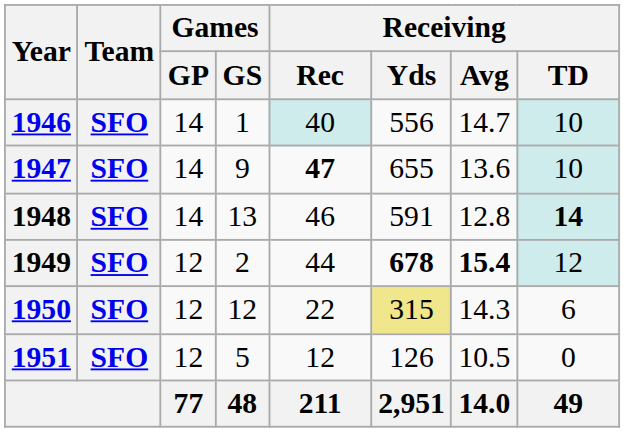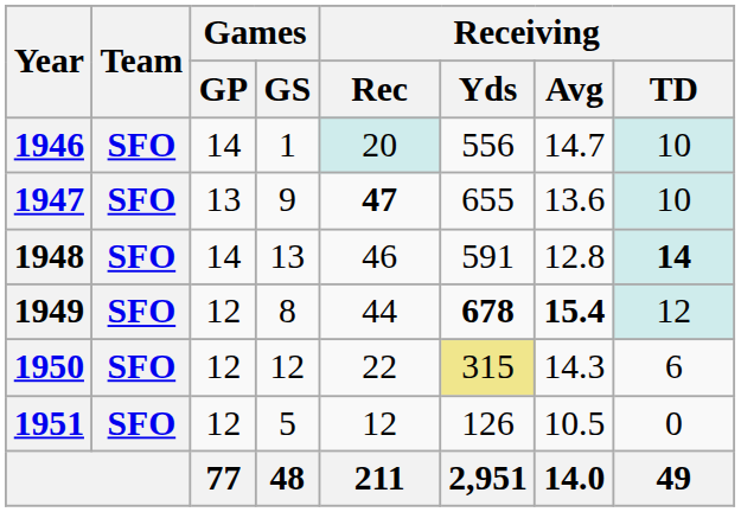1946 | Receiving / Rec: 40 -> 20
1947 | Games / GP: 14 -> 13
1949 | Games / GS: 2 -> 8
